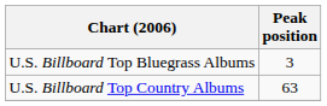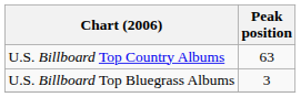rows swapped: U.S. Billboard Top Bluegrass Albums <-> U.S. Billboard Top Country Albums
